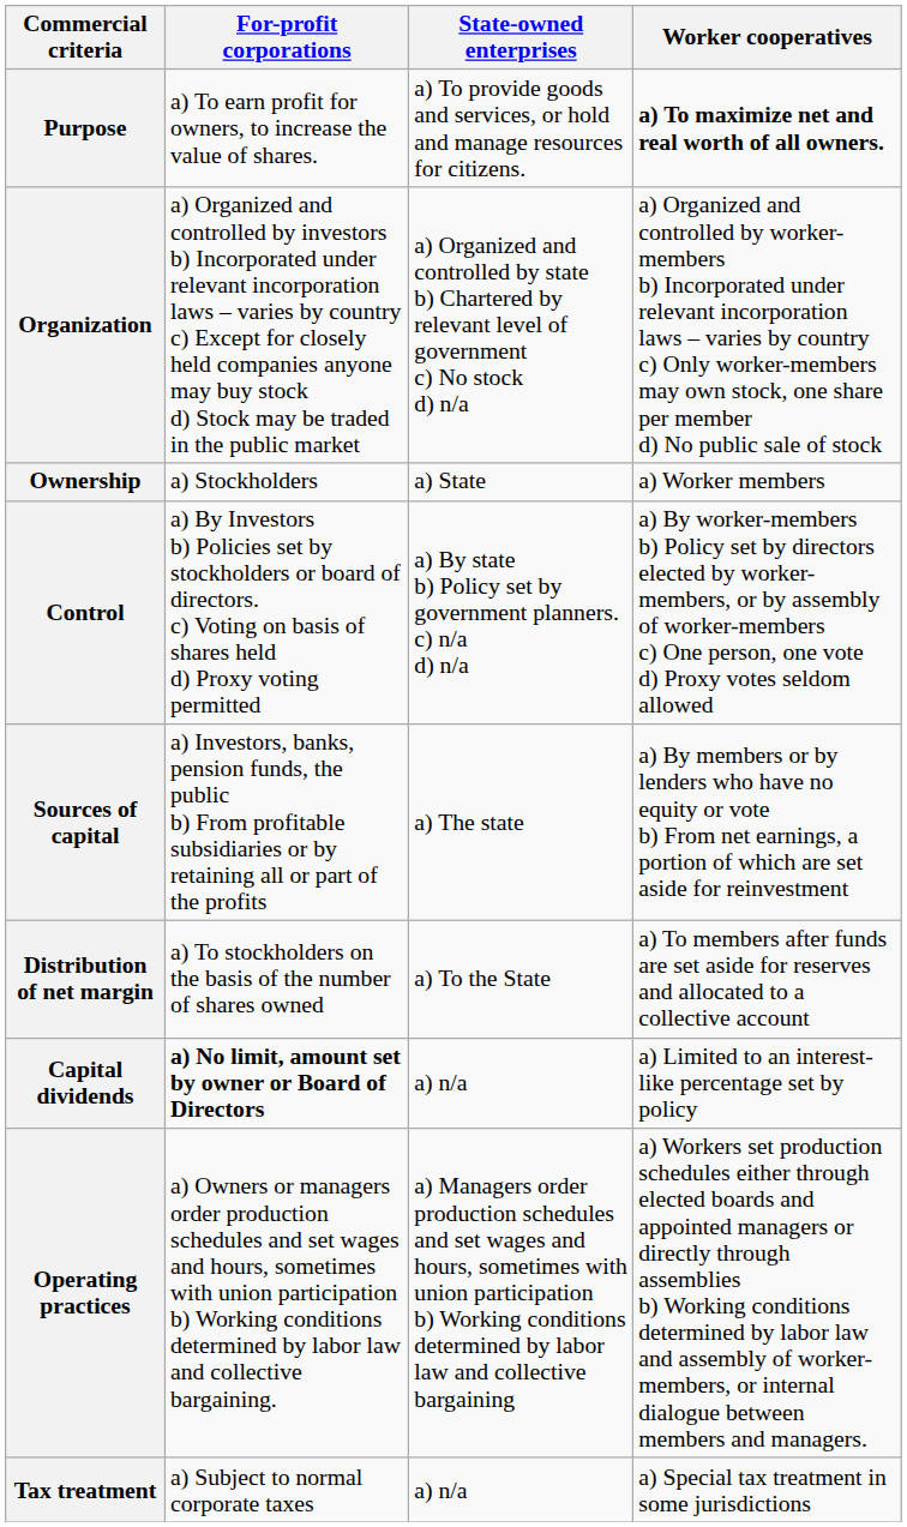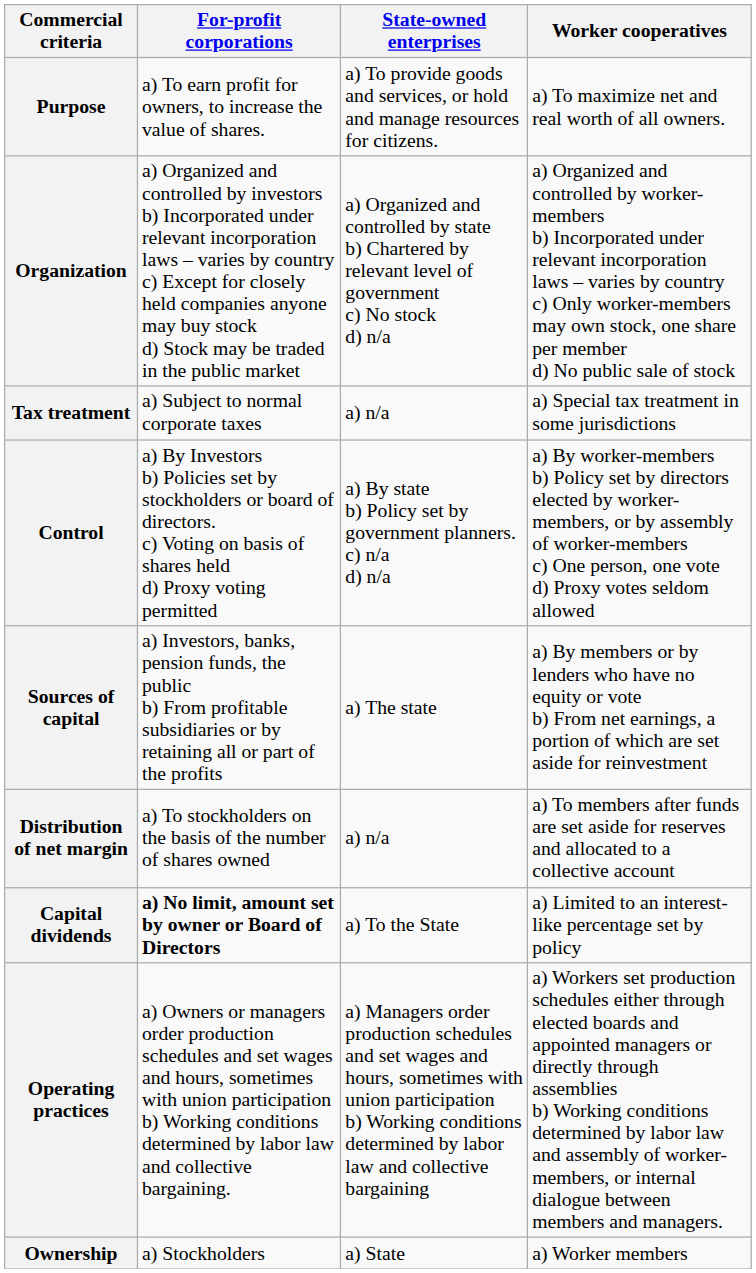Purpose | Worker cooperatives: bold -> normal
rows swapped: Ownership <-> Tax treatment
Distribution of net margin | State-owned enterprises: a) To the State -> a) n/a
Capital dividends | State-owned enterprises: a) n/a -> a) To the State
